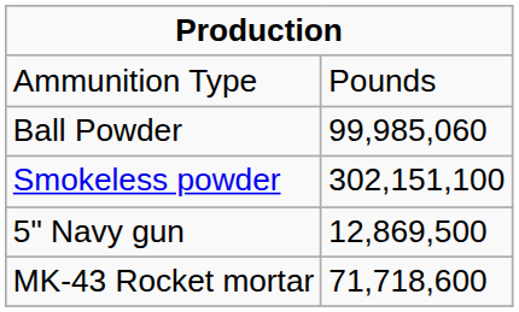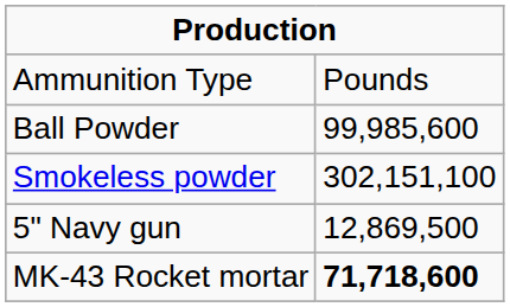Ball Powder | column 2: 99,985,060 -> 99,985,600
MK-43 Rocket mortar | column 2: normal -> bold
